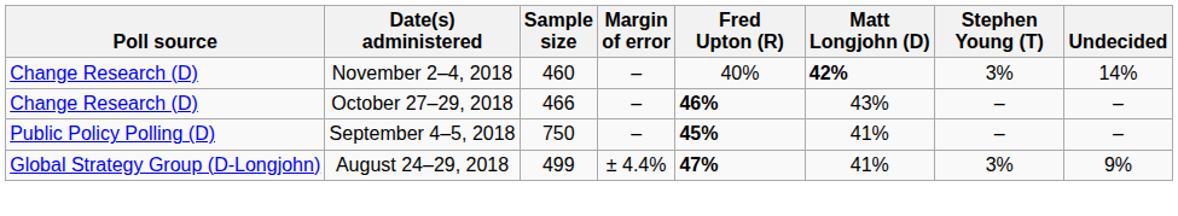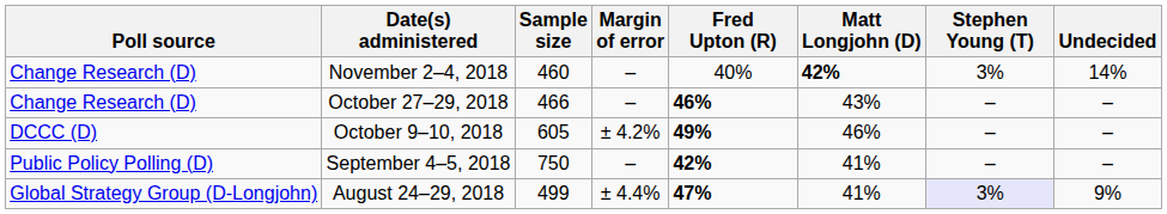+ row: DCCC (D) | October 9–10, 2018 | 605 | ± 4.2% | 49% | 46% | – | –
September 4–5, 2018 | Fred Upton (R): 45% -> 42%
August 24–29, 2018 | Stephen Young (T): no background -> lavender background
